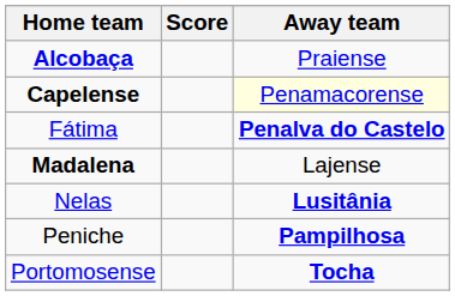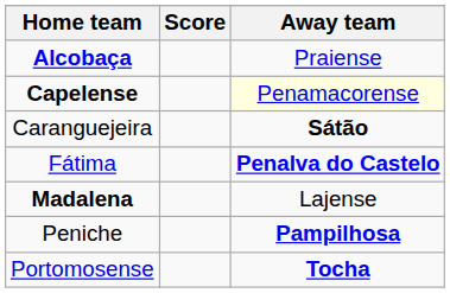+ row: Caranguejeira | Sátão
- row: Nelas | Lusitânia
